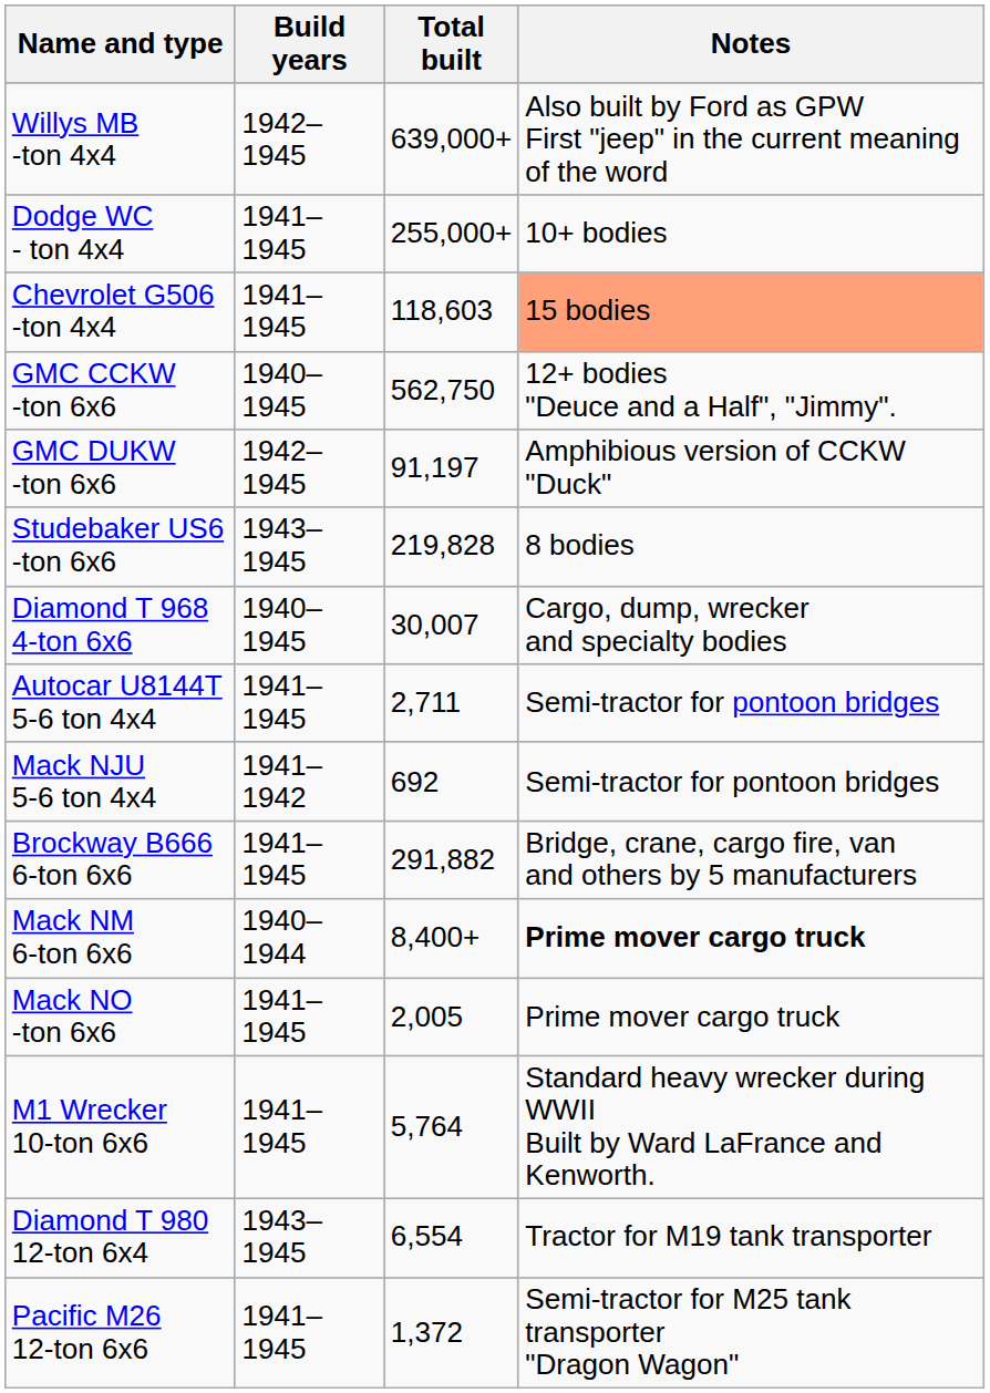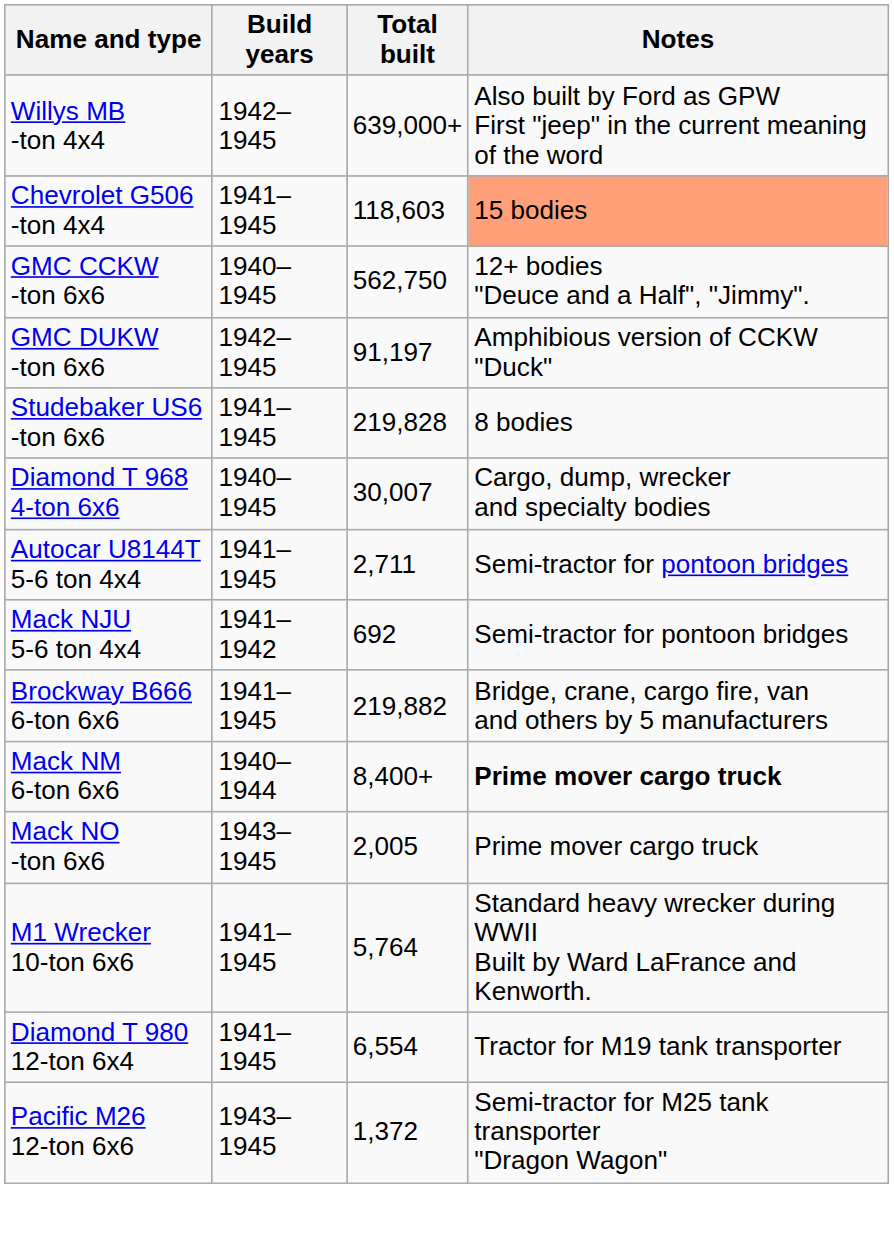- row: Dodge WC - ton 4x4 | 1941–1945 | 255,000+ | 10+ bodies
Studebaker US6 -ton 6x6 | Build years: 1943–1945 -> 1941–1945
Brockway B666 6-ton 6x6 | Total built: 291,882 -> 219,882
Mack NO -ton 6x6 | Build years: 1941–1945 -> 1943–1945
Diamond T 980 12-ton 6x4 | Build years: 1943–1945 -> 1941–1945
Pacific M26 12-ton 6x6 | Build years: 1941–1945 -> 1943–1945
